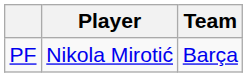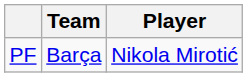columns swapped: Player <-> Team
